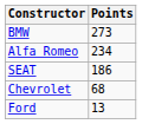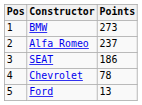+ column: Pos | 1 | 2 | 3 | 4 | 5
Alfa Romeo | Points: 234 -> 237
Chevrolet | Points: 68 -> 78
